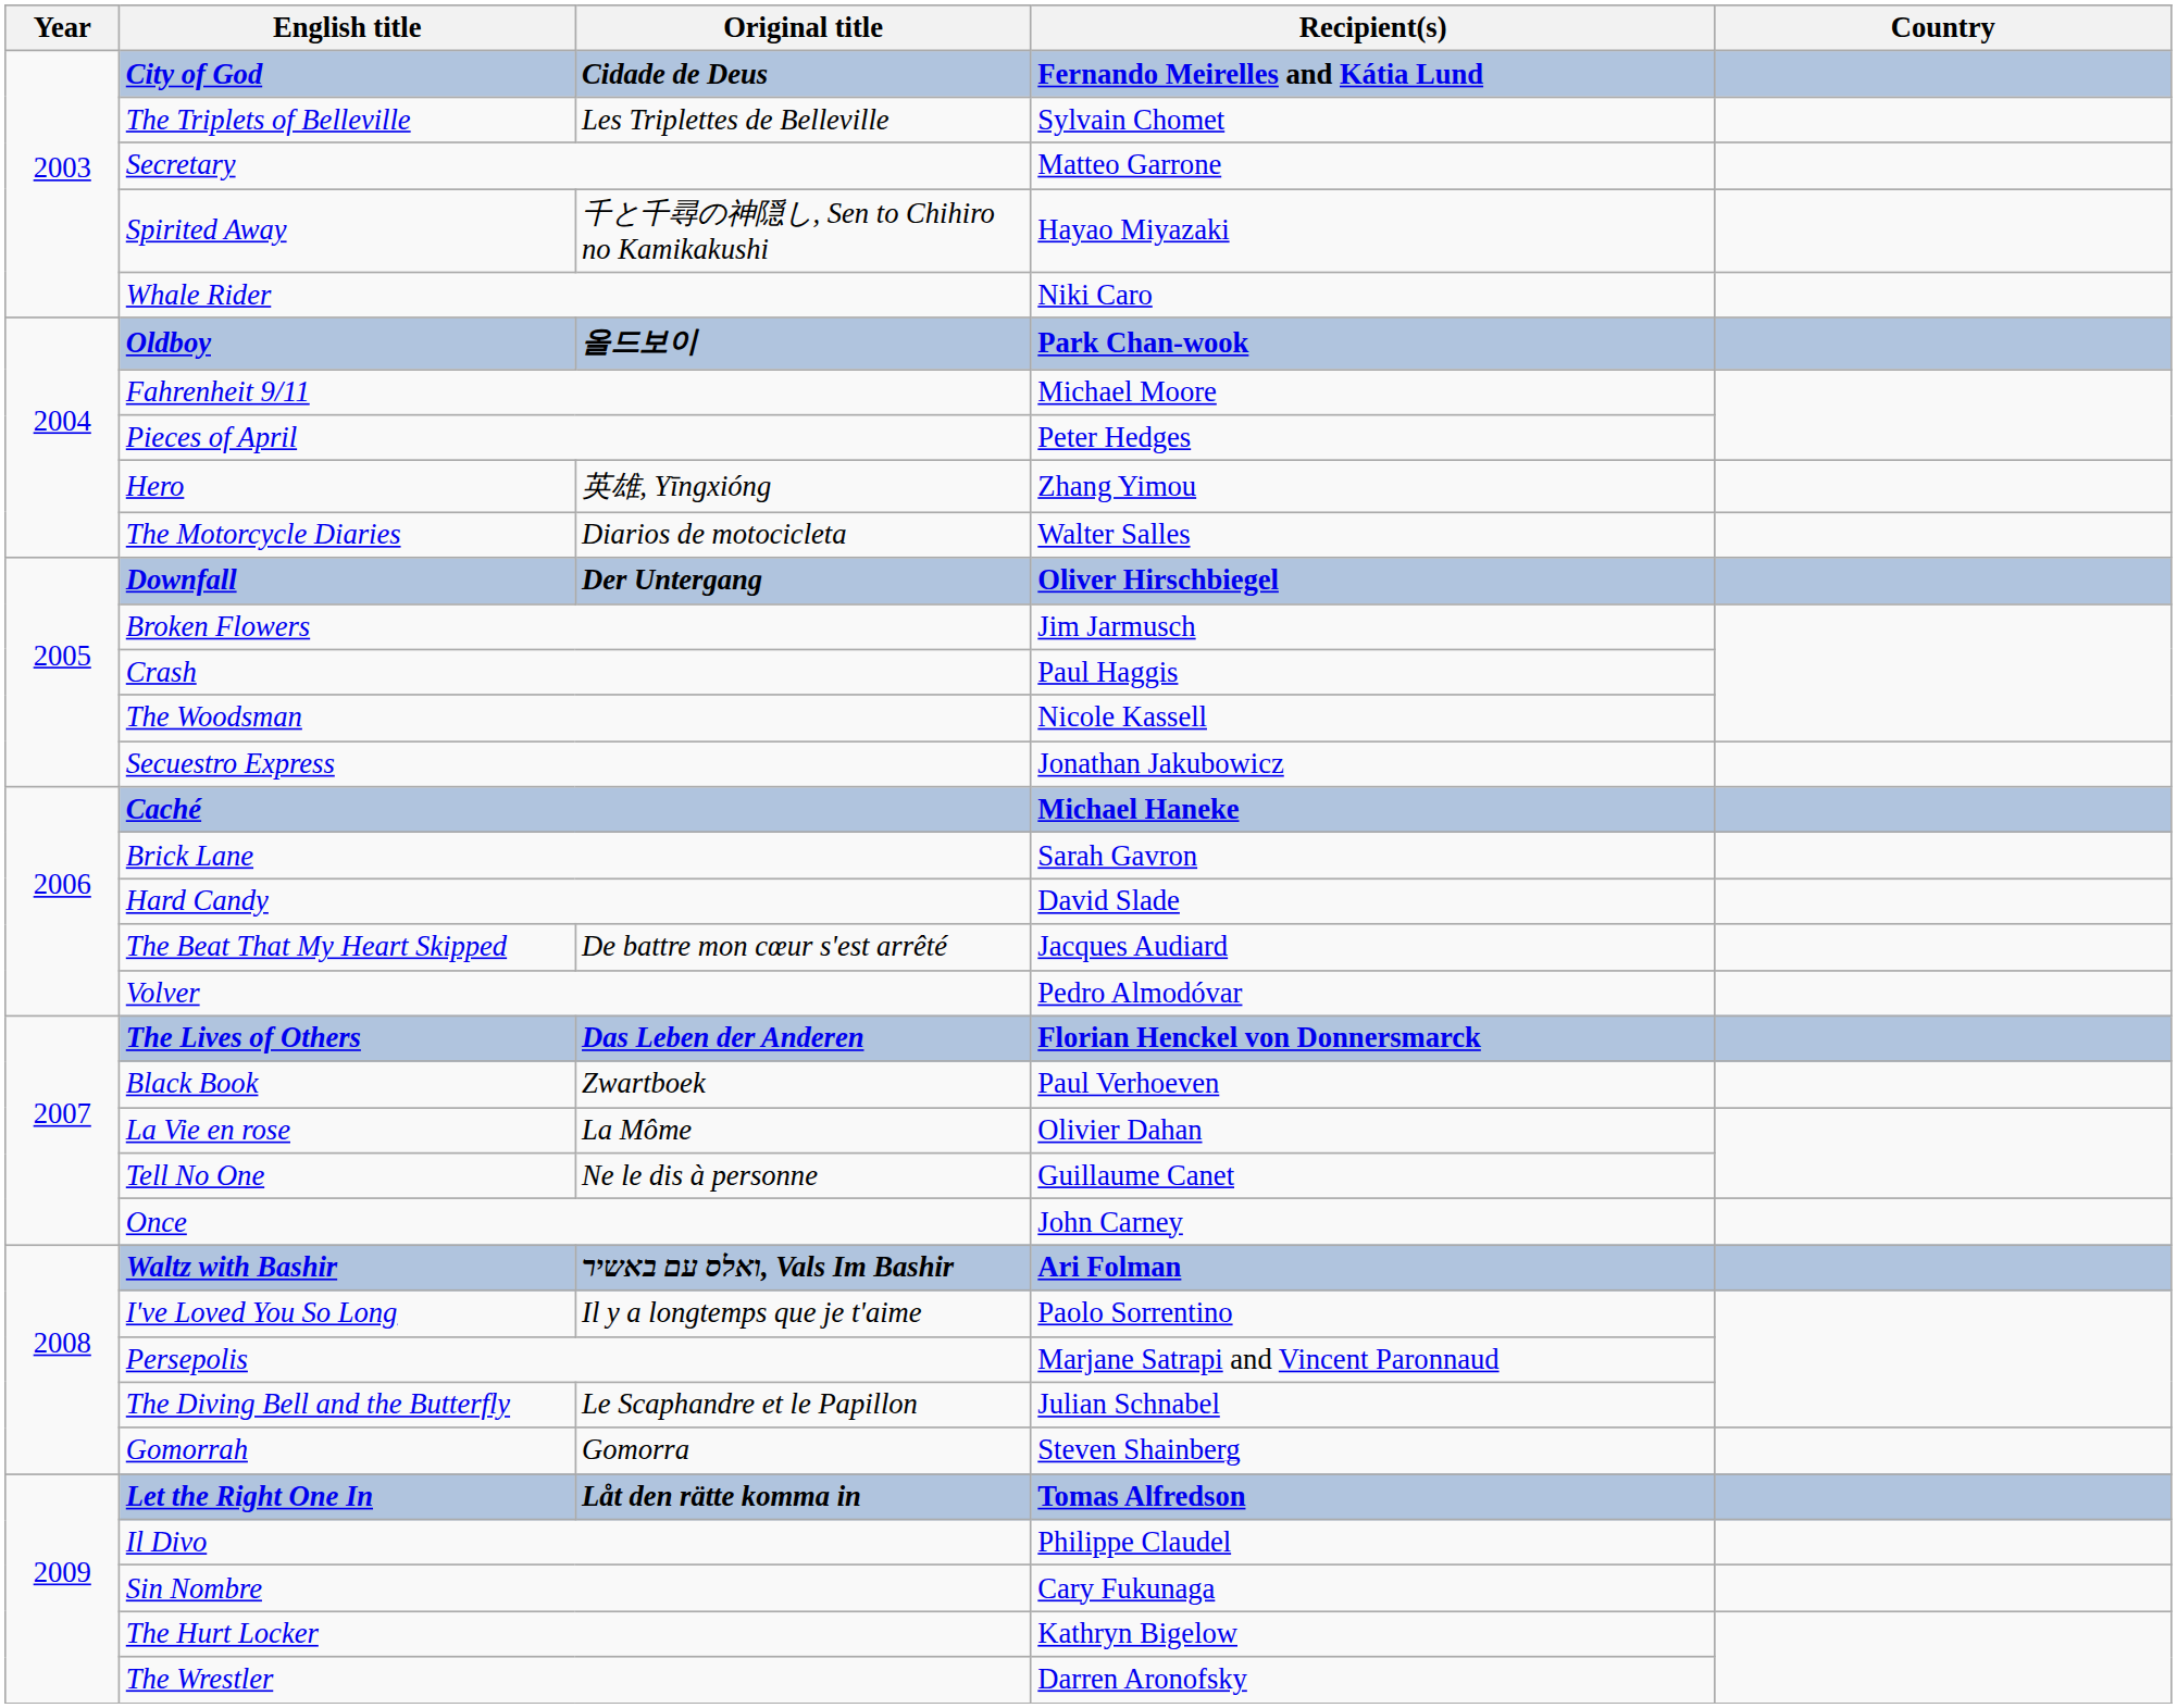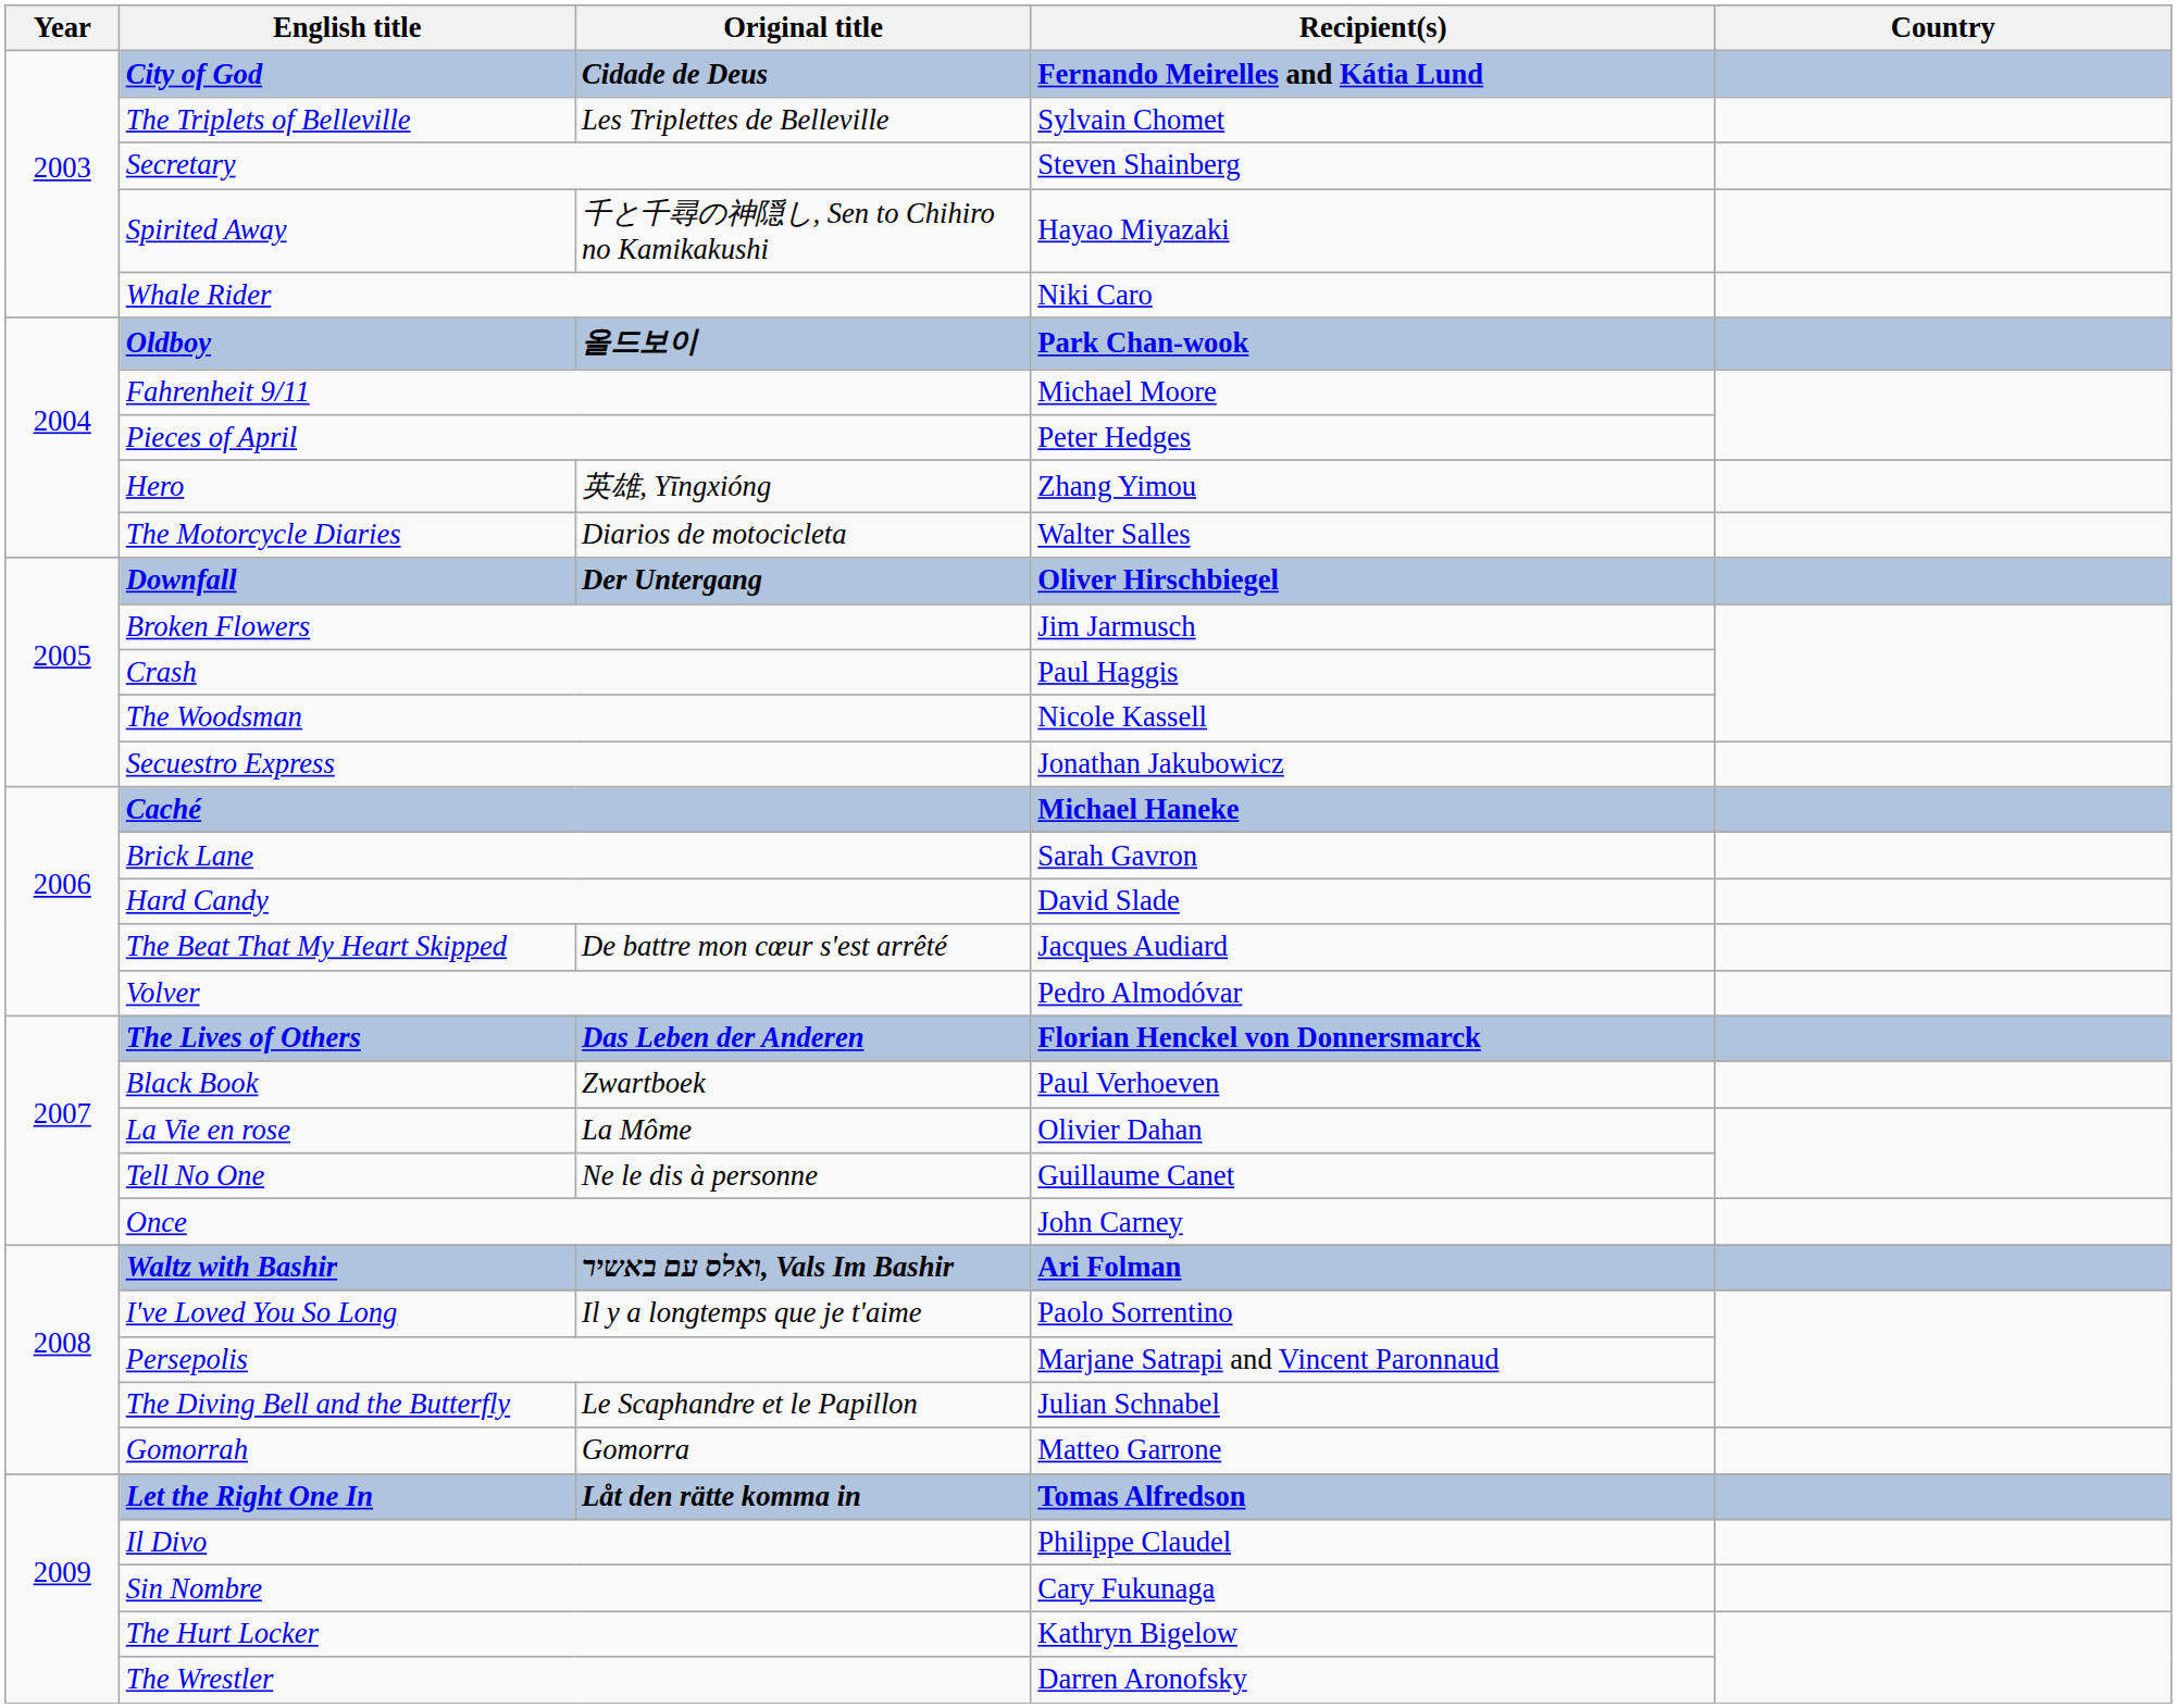Secretary | Recipient(s): Matteo Garrone -> Steven Shainberg
Gomorrah | Recipient(s): Steven Shainberg -> Matteo Garrone
